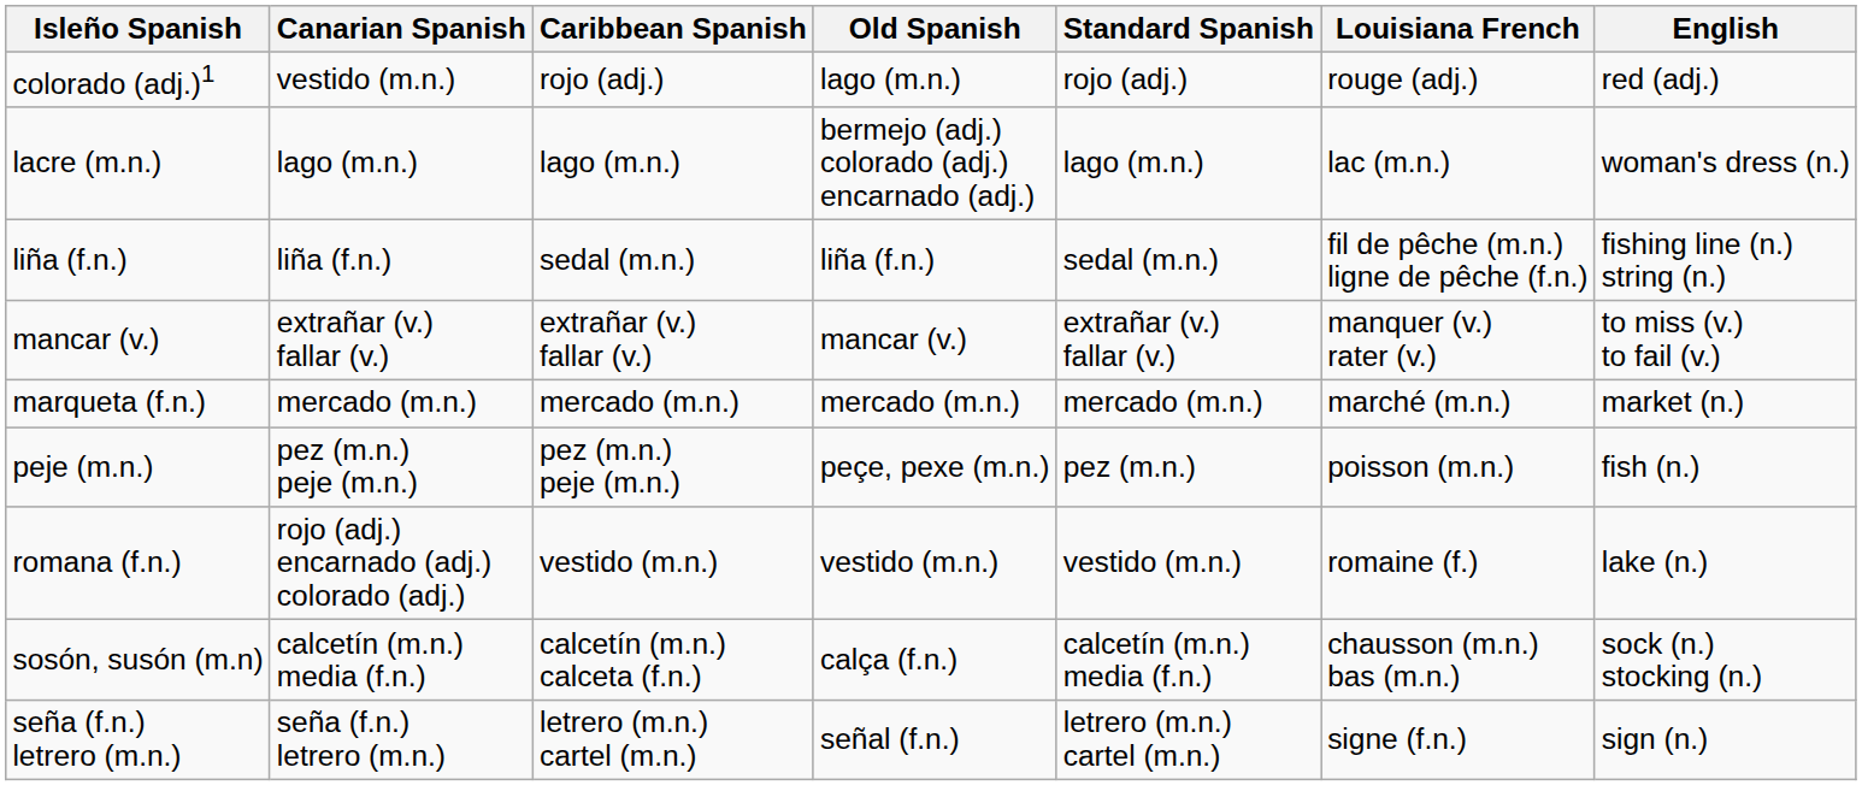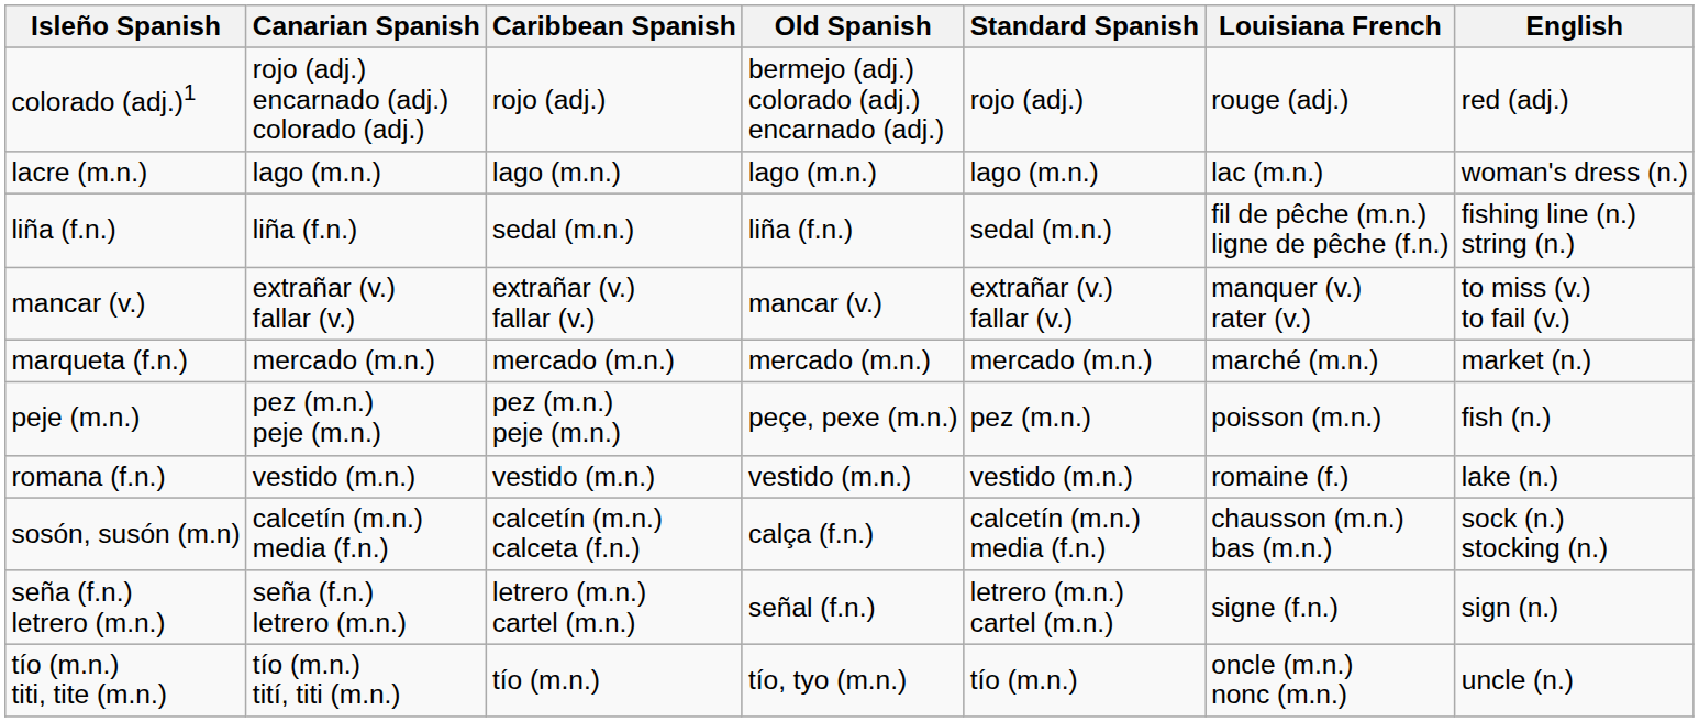colorado (adj.)1 | Canarian Spanish: vestido (m.n.) -> rojo (adj.) encarnado (adj.) colorado (adj.)
colorado (adj.)1 | Old Spanish: lago (m.n.) -> bermejo (adj.) colorado (adj.) encarnado (adj.)
lacre (m.n.) | Old Spanish: bermejo (adj.) colorado (adj.) encarnado (adj.) -> lago (m.n.)
romana (f.n.) | Canarian Spanish: rojo (adj.) encarnado (adj.) colorado (adj.) -> vestido (m.n.)
+ row: tío (m.n.) titi, tite (m.n.) | tío (m.n.) tití, titi (m.n.) | tío (m.n.) | tío, tyo (m.n.) | tío (m.n.) | oncle (m.n.) nonc (m.n.) | uncle (n.)
